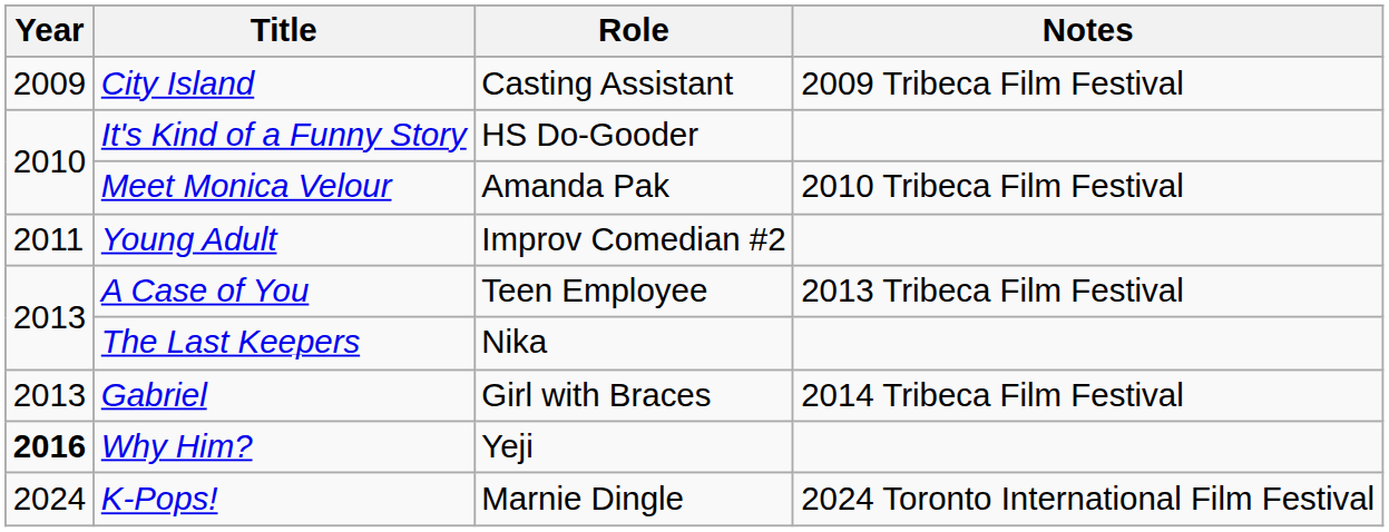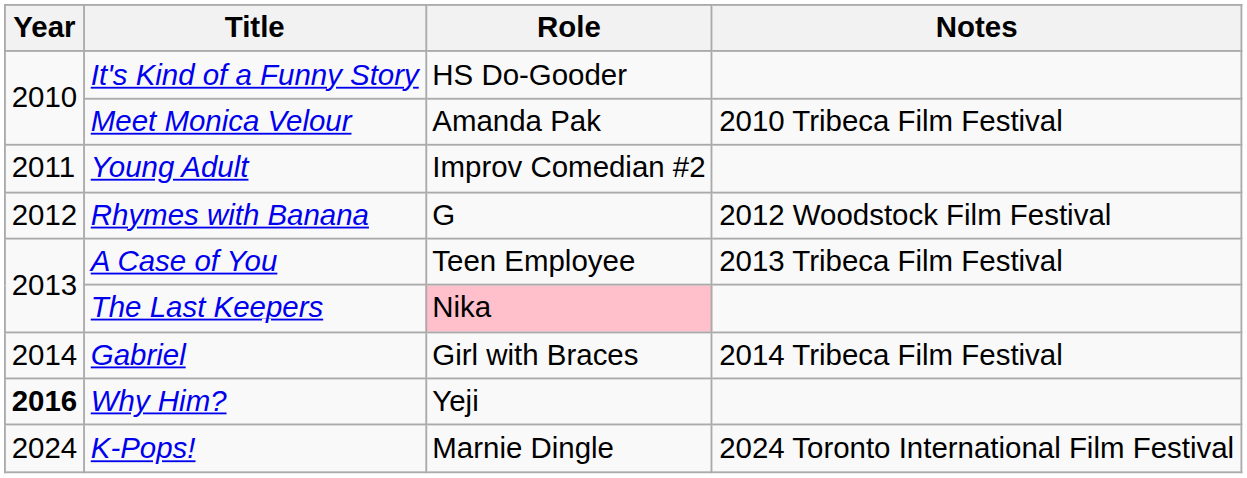- row: 2009 | City Island | Casting Assistant | 2009 Tribeca Film Festival
+ row: 2012 | Rhymes with Banana | G | 2012 Woodstock Film Festival
The Last Keepers | Role: no background -> pink background
Gabriel | Year: 2013 -> 2014
